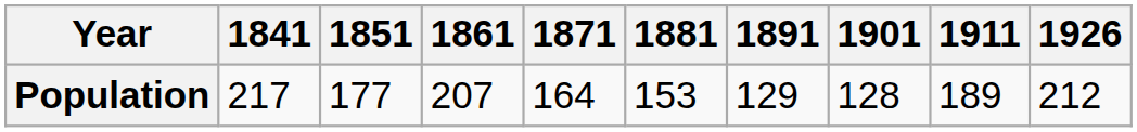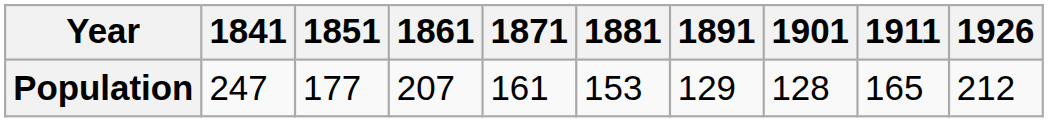Population | 1841: 217 -> 247
Population | 1871: 164 -> 161
Population | 1911: 189 -> 165
